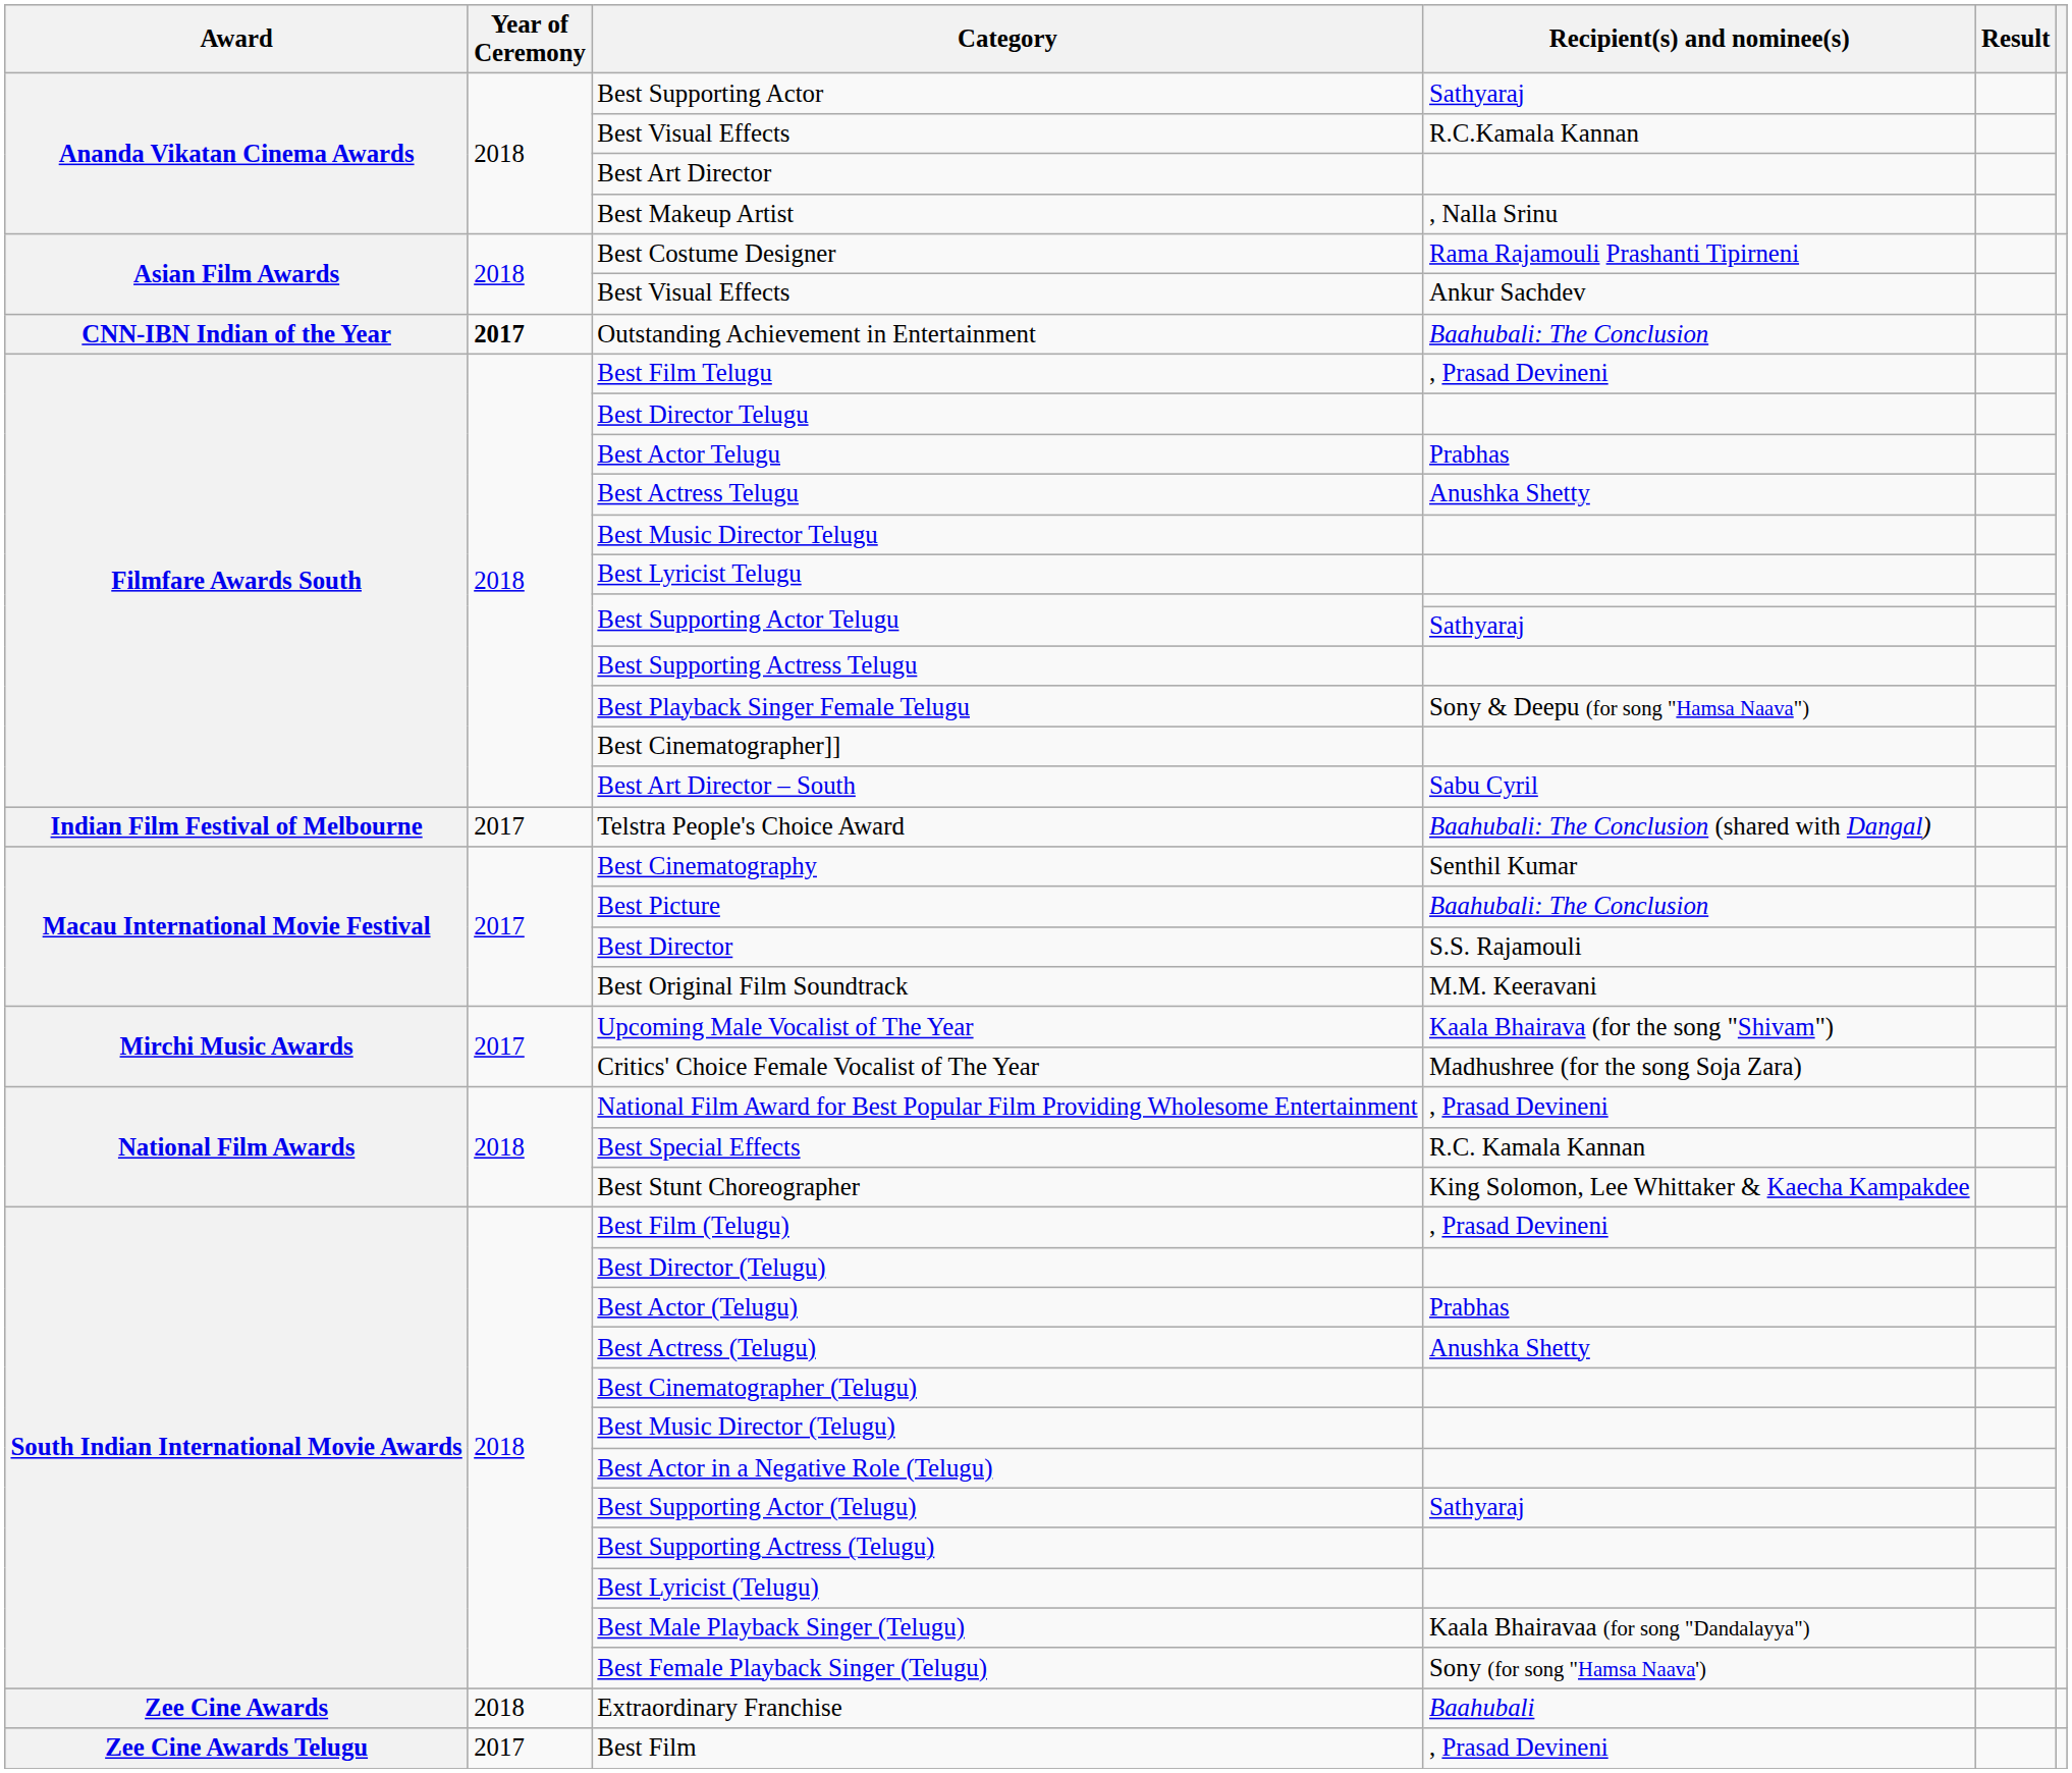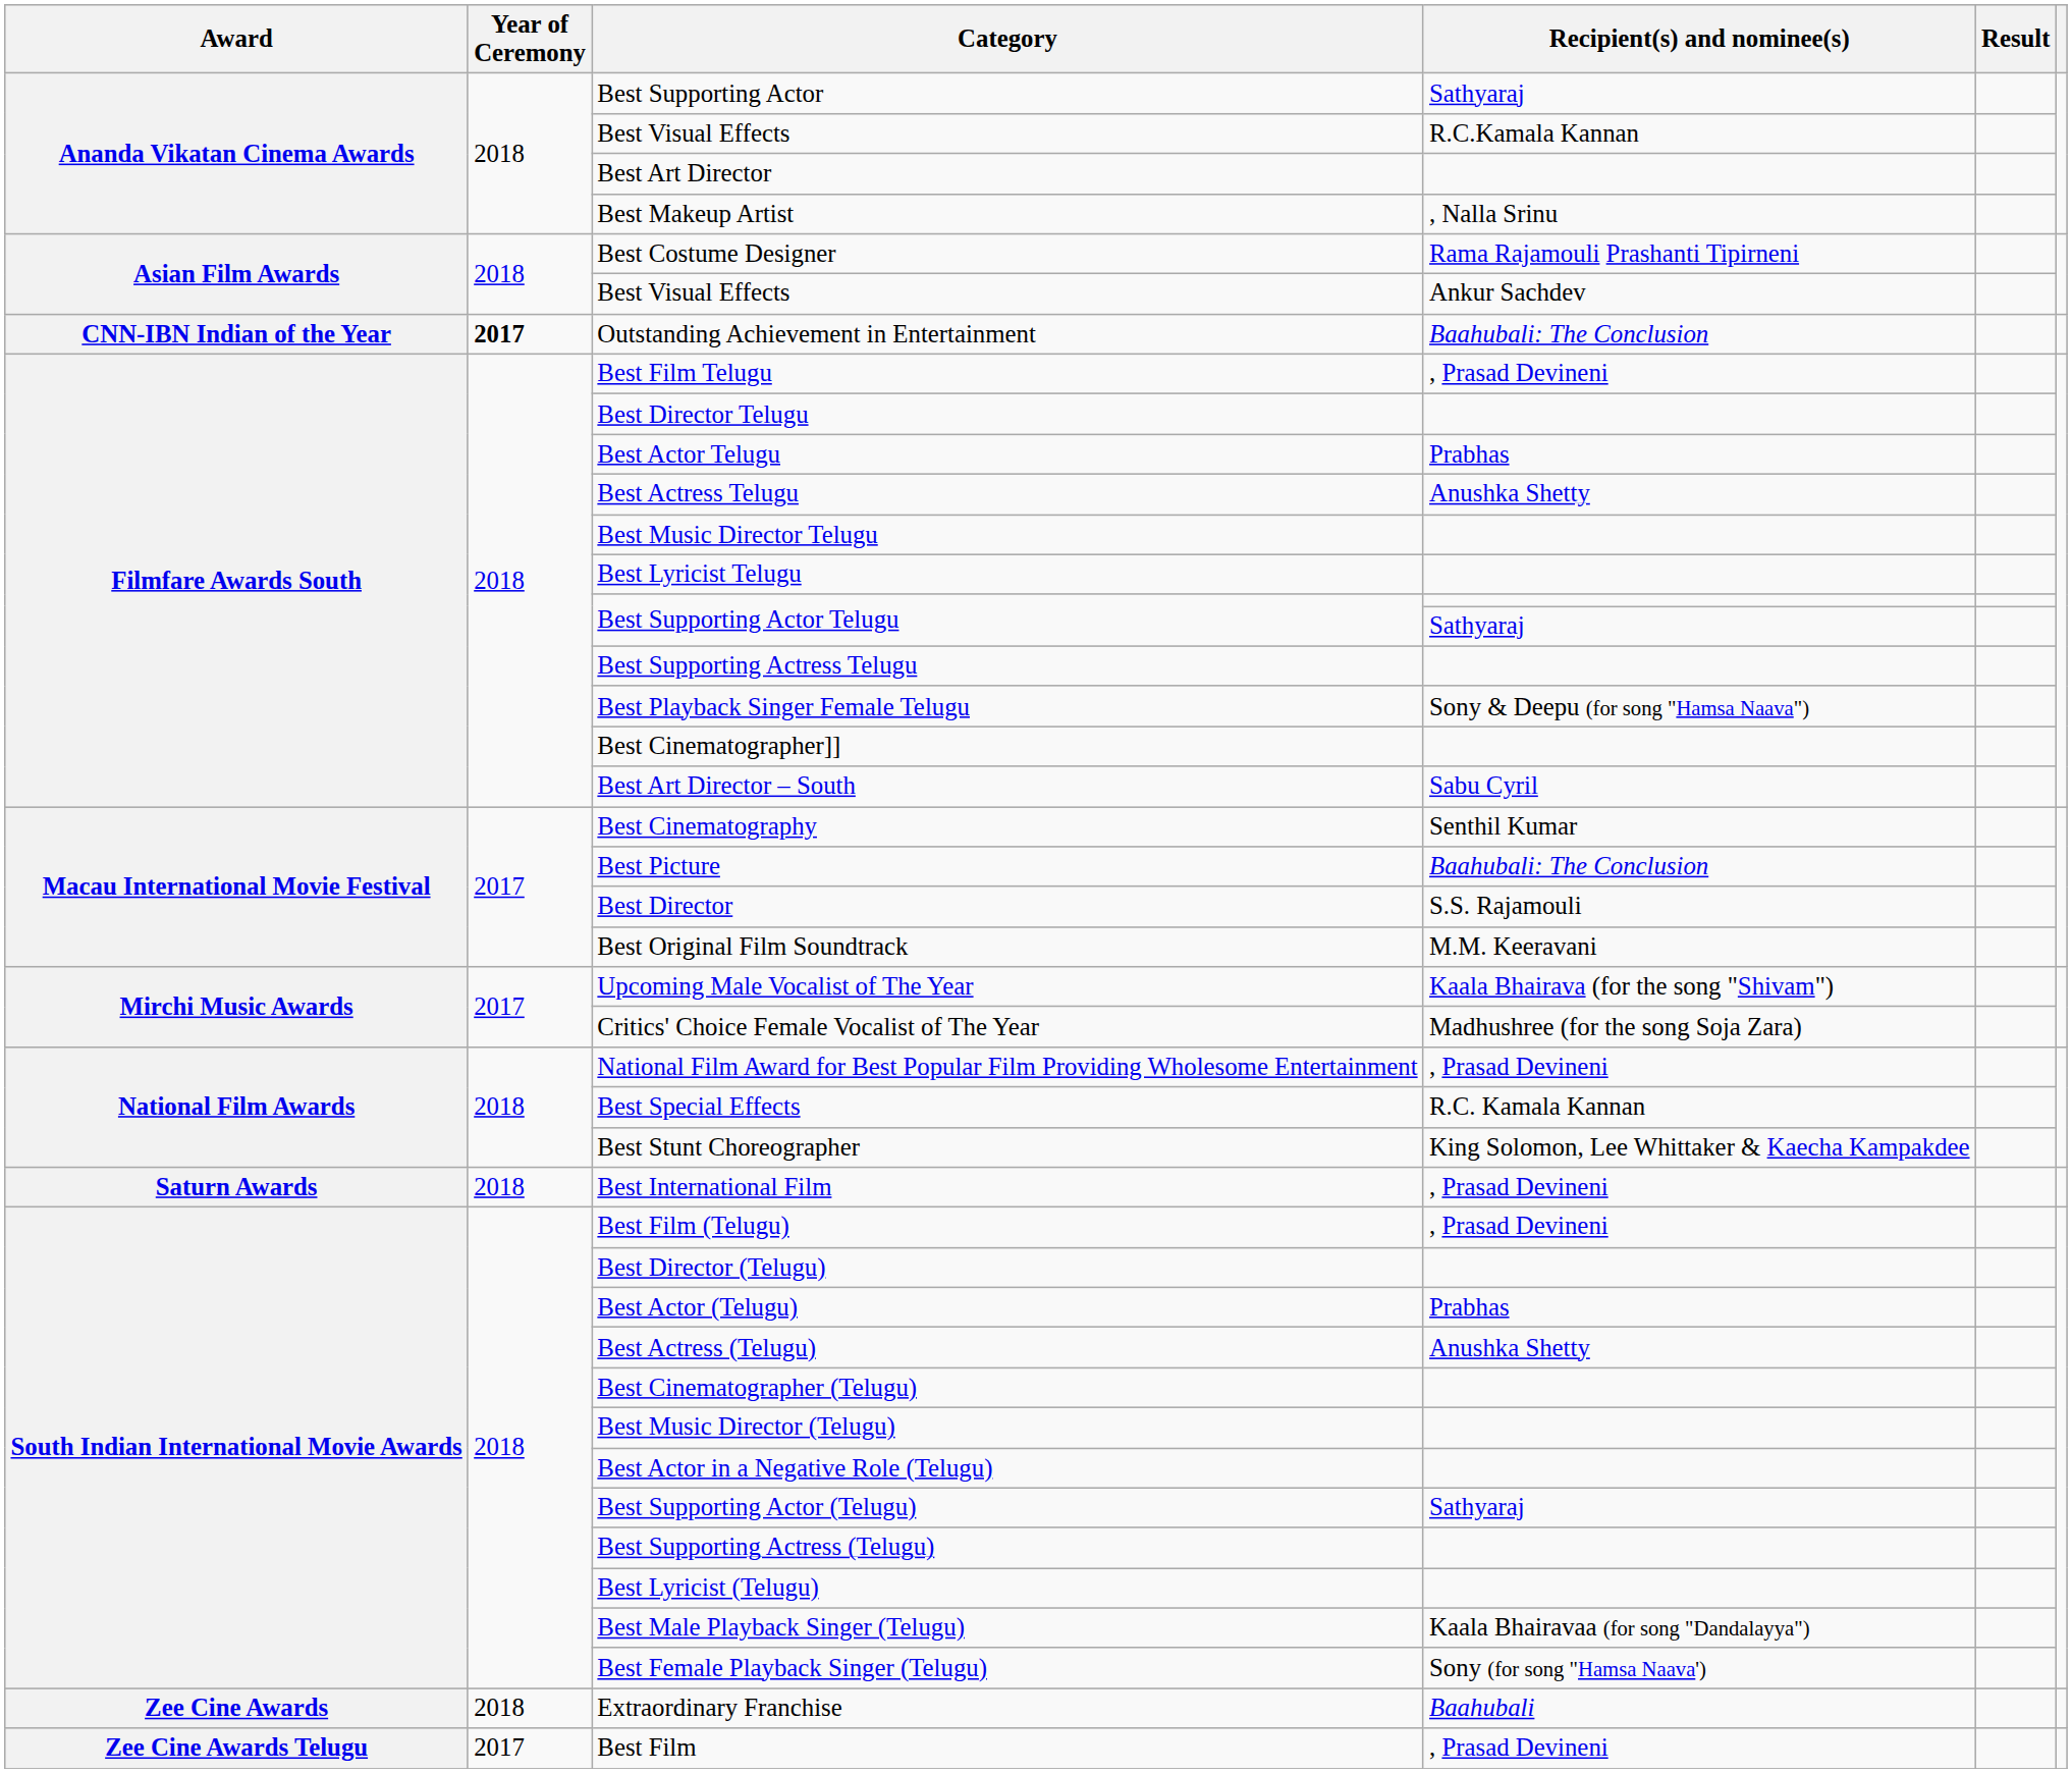- row: Indian Film Festival of Melbourne | 2017 | Telstra People's Choice Award | Baahubali: The Conclusion (shared with Dangal)
+ row: Saturn Awards | 2018 | Best International Film | , Prasad Devineni
